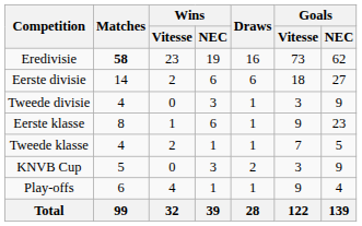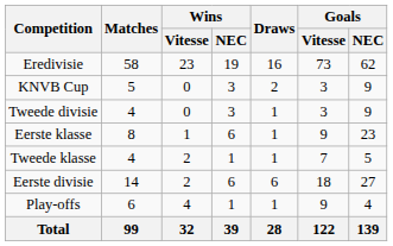Eredivisie | Matches: bold -> normal
rows swapped: Eerste divisie <-> KNVB Cup
